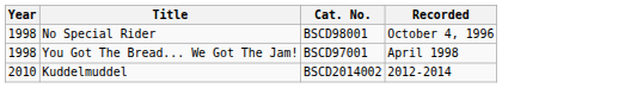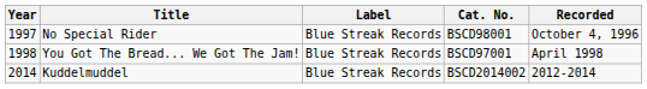+ column: Label | Blue Streak Records | Blue Streak Records | Blue Streak Records
No Special Rider | Year: 1998 -> 1997
Kuddelmuddel | Year: 2010 -> 2014
